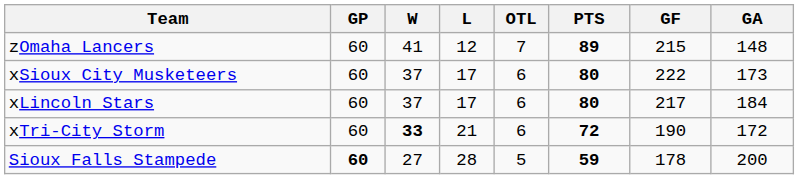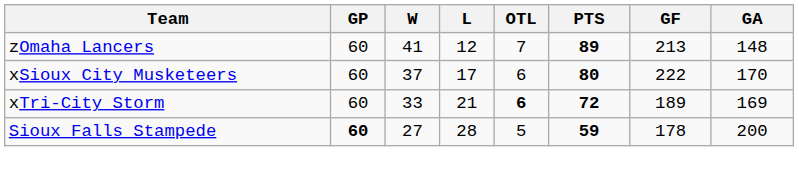zOmaha Lancers | GF: 215 -> 213
xSioux City Musketeers | GA: 173 -> 170
- row: xLincoln Stars | 60 | 37 | 17 | 6 | 80 | 217 | 184
xTri-City Storm | W: bold -> normal
xTri-City Storm | OTL: normal -> bold
xTri-City Storm | GF: 190 -> 189
xTri-City Storm | GA: 172 -> 169
